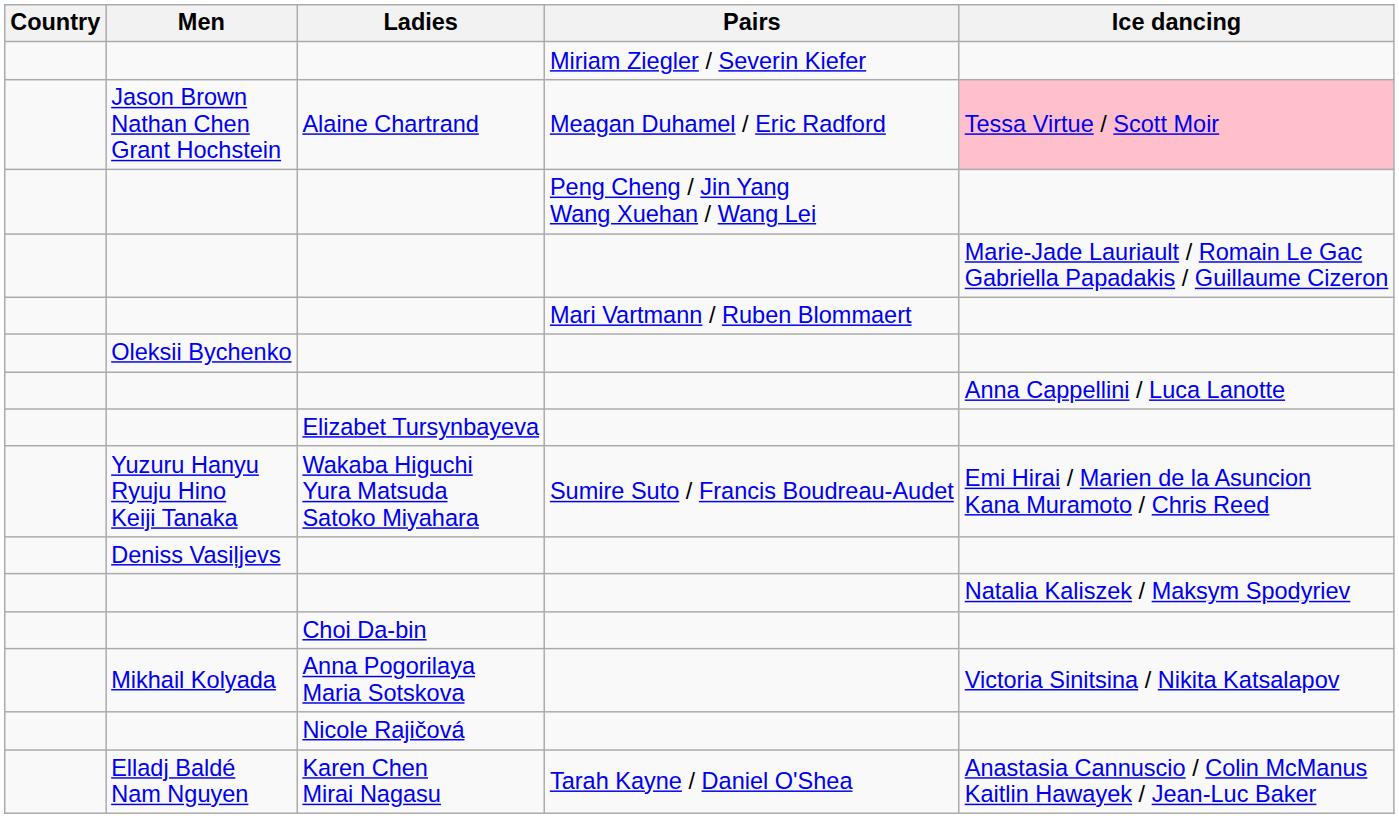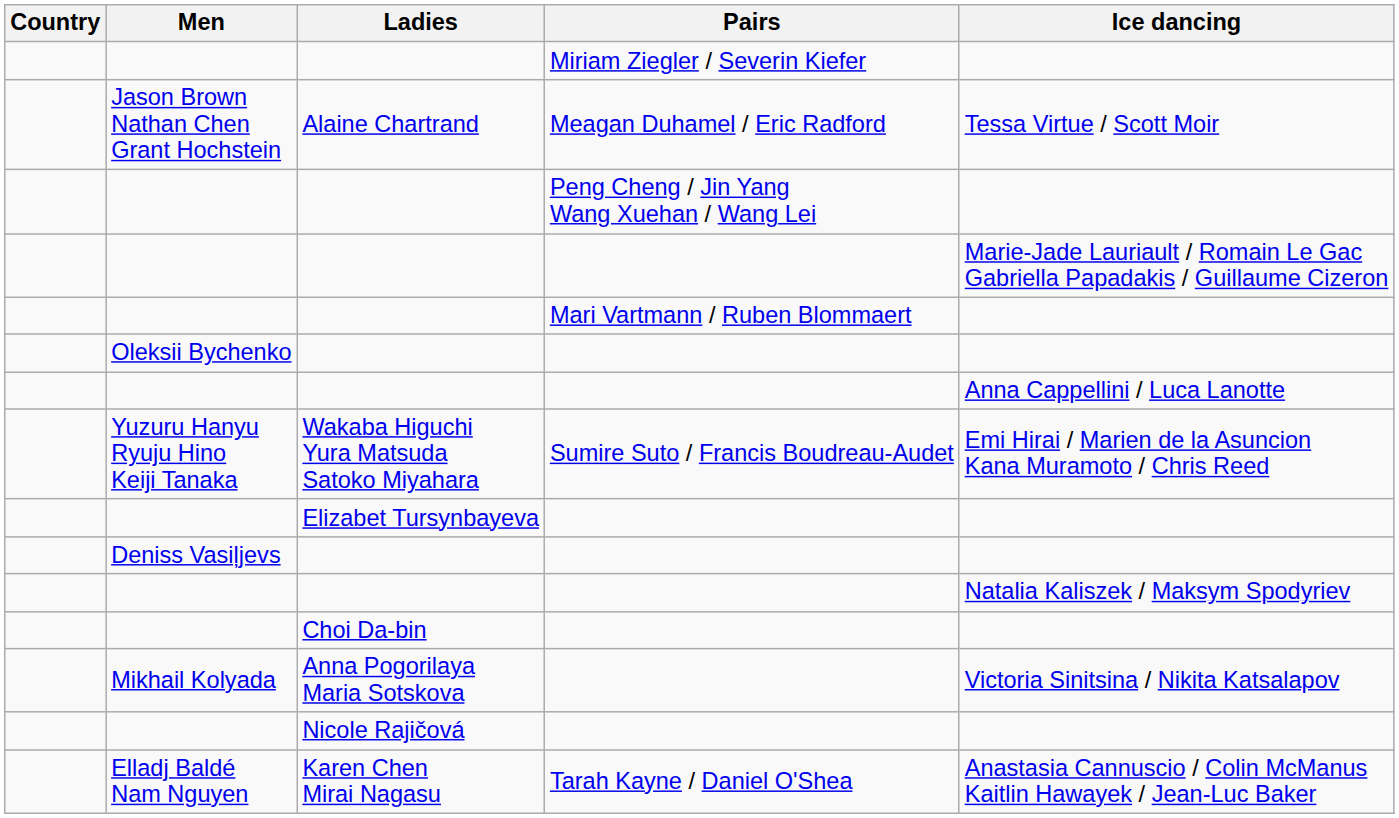Alaine Chartrand | Ice dancing: pink background -> no background
rows swapped: Wakaba Higuchi Yura Matsuda Satoko Miyahara <-> Elizabet Tursynbayeva
